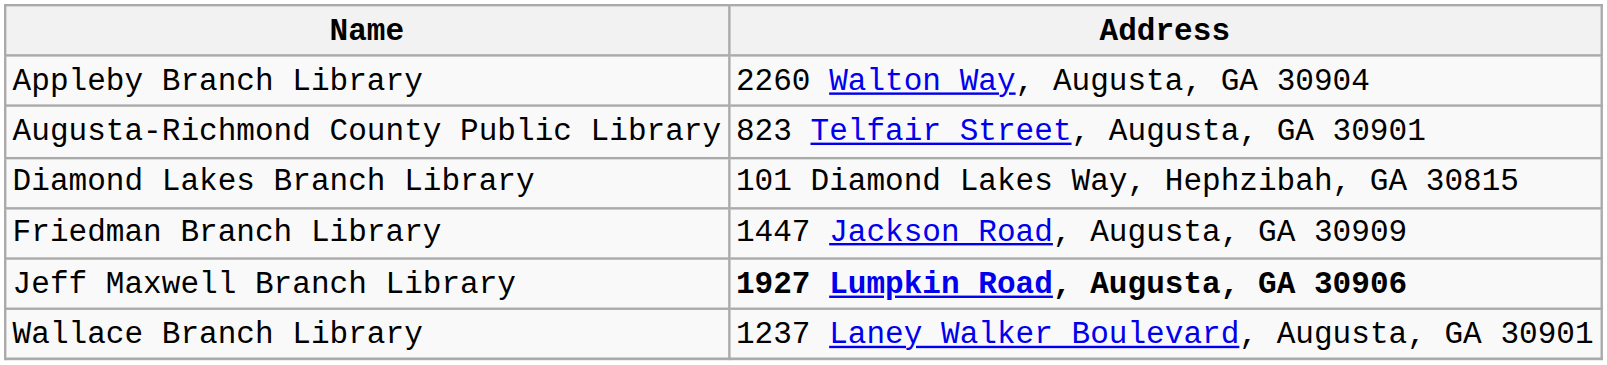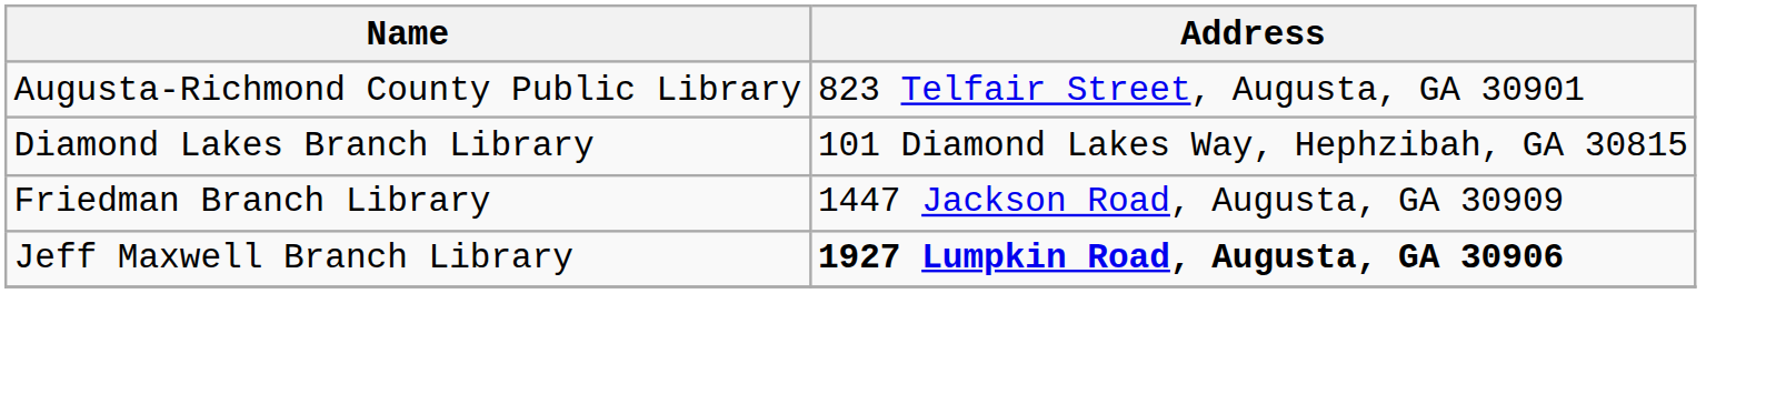- row: Appleby Branch Library | 2260 Walton Way, Augusta, GA 30904
- row: Wallace Branch Library | 1237 Laney Walker Boulevard, Augusta, GA 30901
